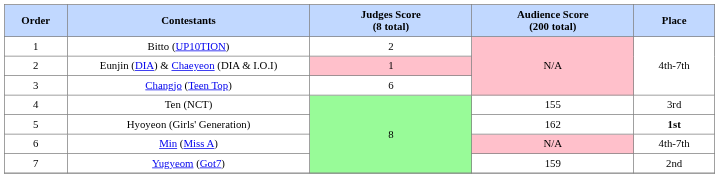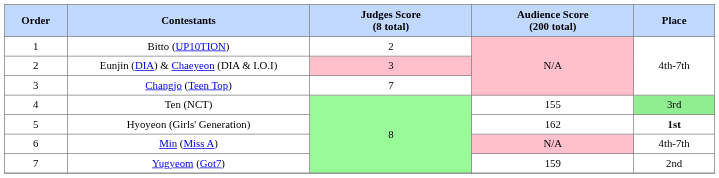Eunjin (DIA) & Chaeyeon (DIA & I.O.I) | Judges Score (8 total): 1 -> 3
Changjo (Teen Top) | Judges Score (8 total): 6 -> 7
Ten (NCT) | Place: no background -> lightgreen background
